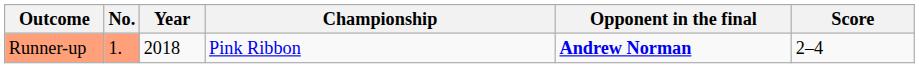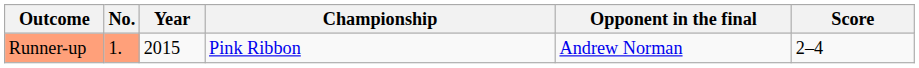Runner-up | Year: 2018 -> 2015
Runner-up | Opponent in the final: bold -> normal
